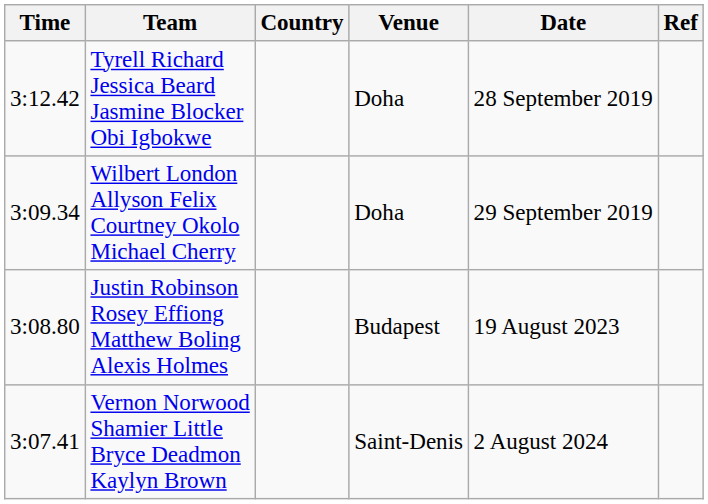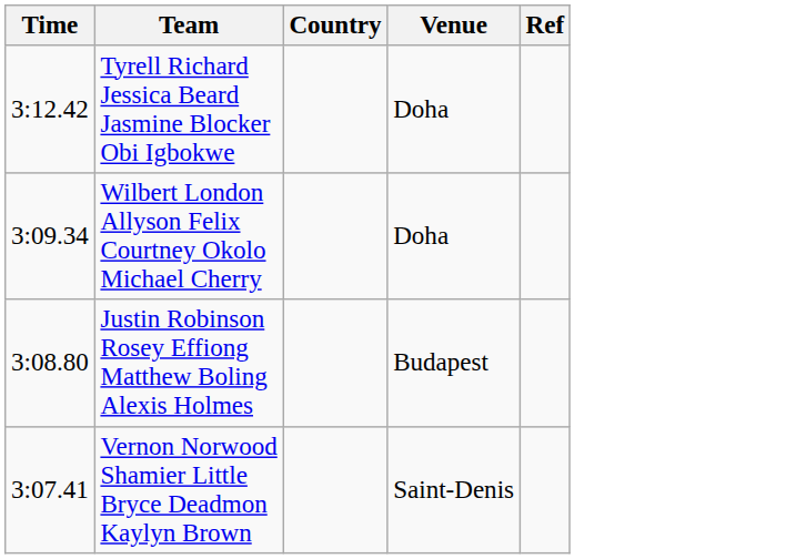- column: Date | 28 September 2019 | 29 September 2019 | 19 August 2023 | 2 August 2024
